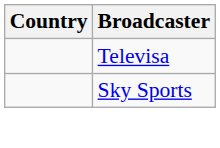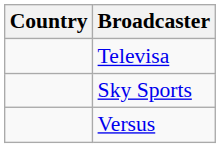+ row: Versus
